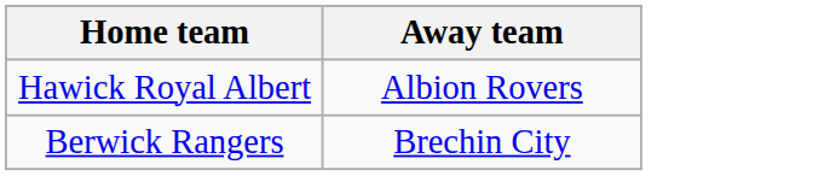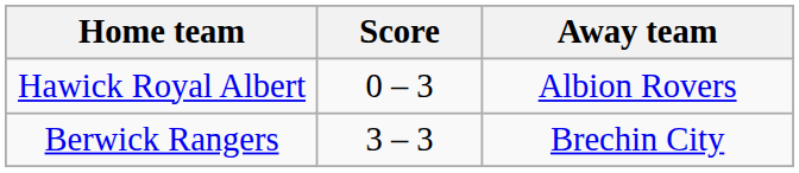+ column: Score | 0 – 3 | 3 – 3
